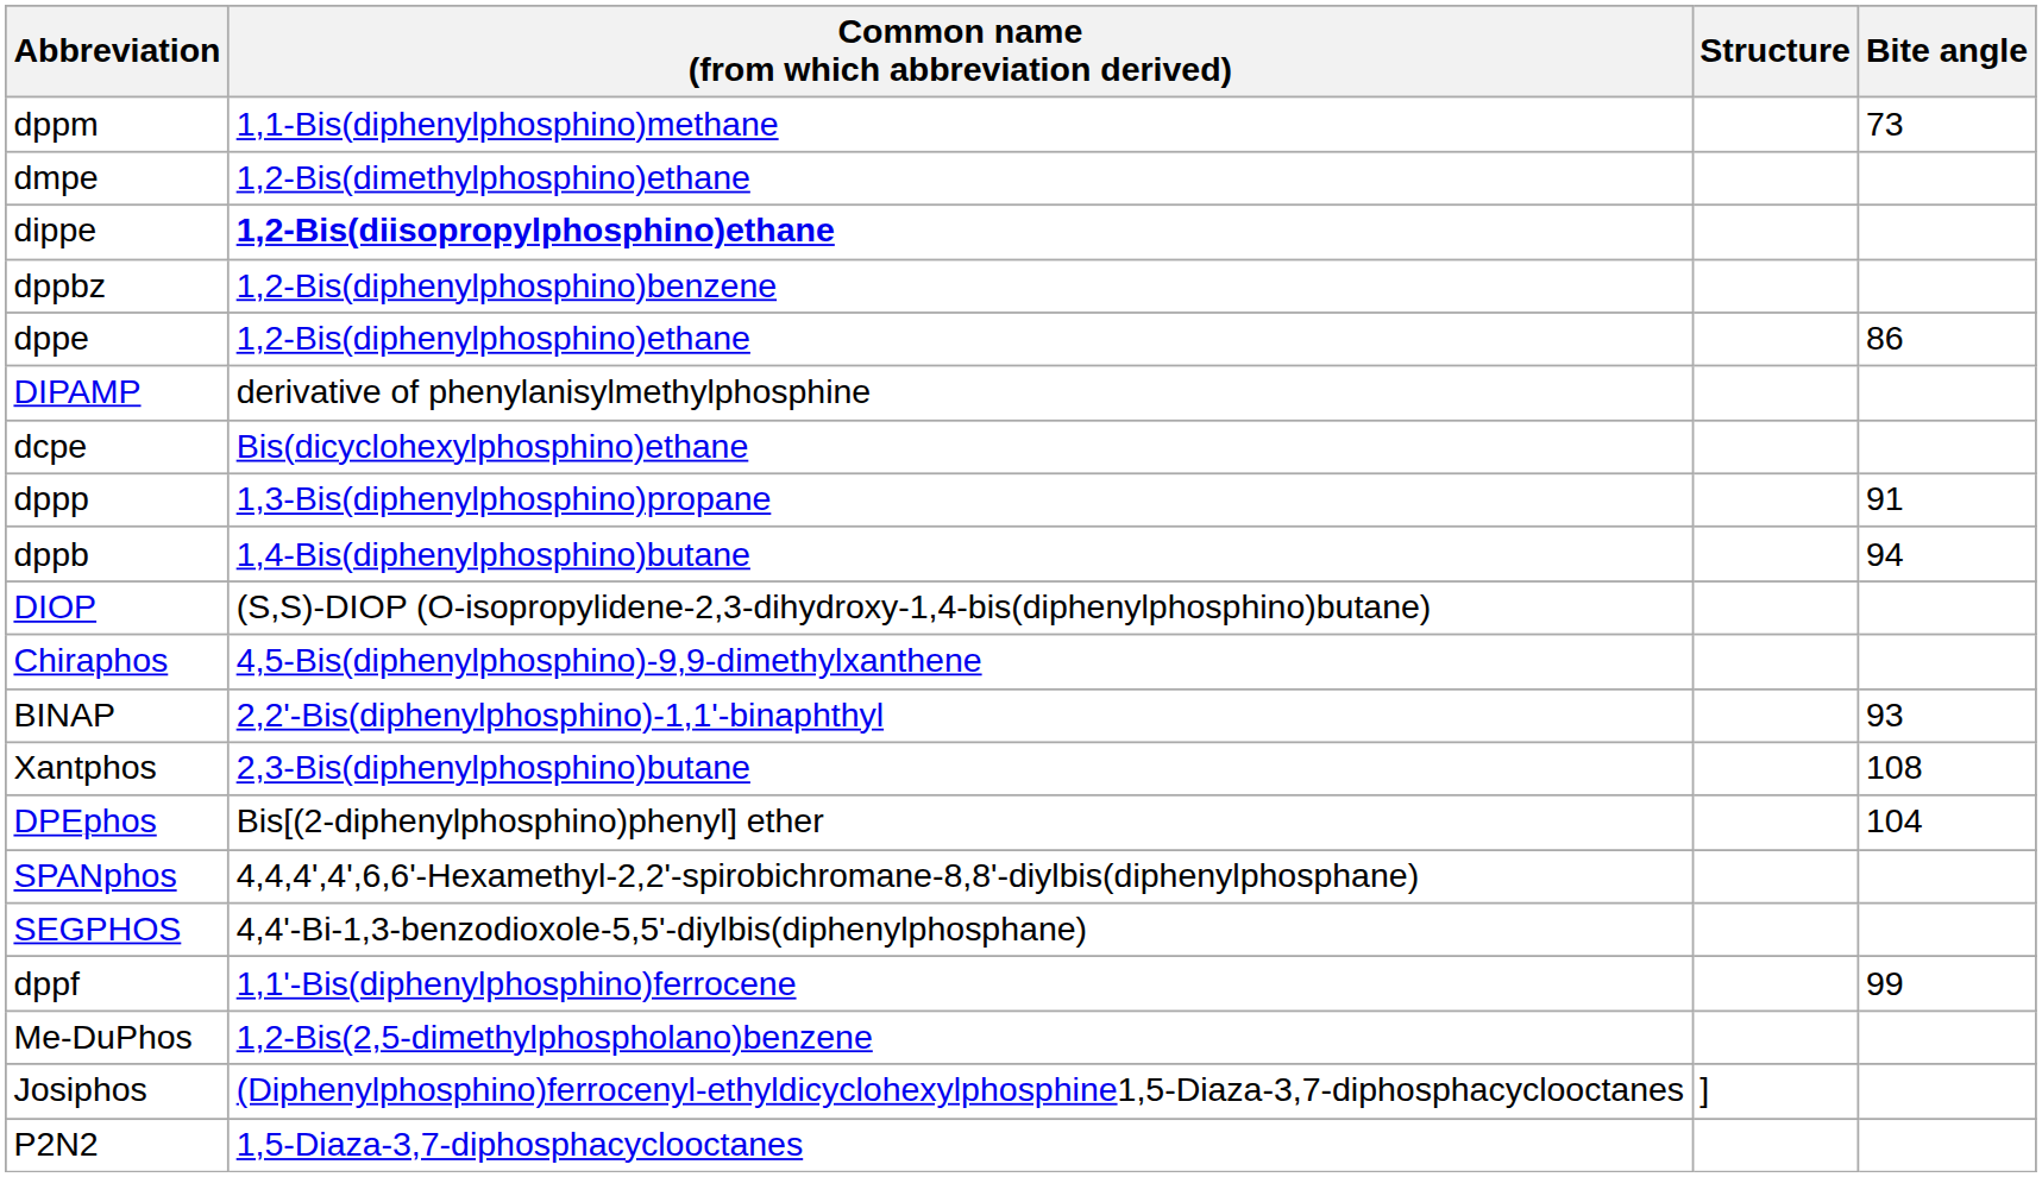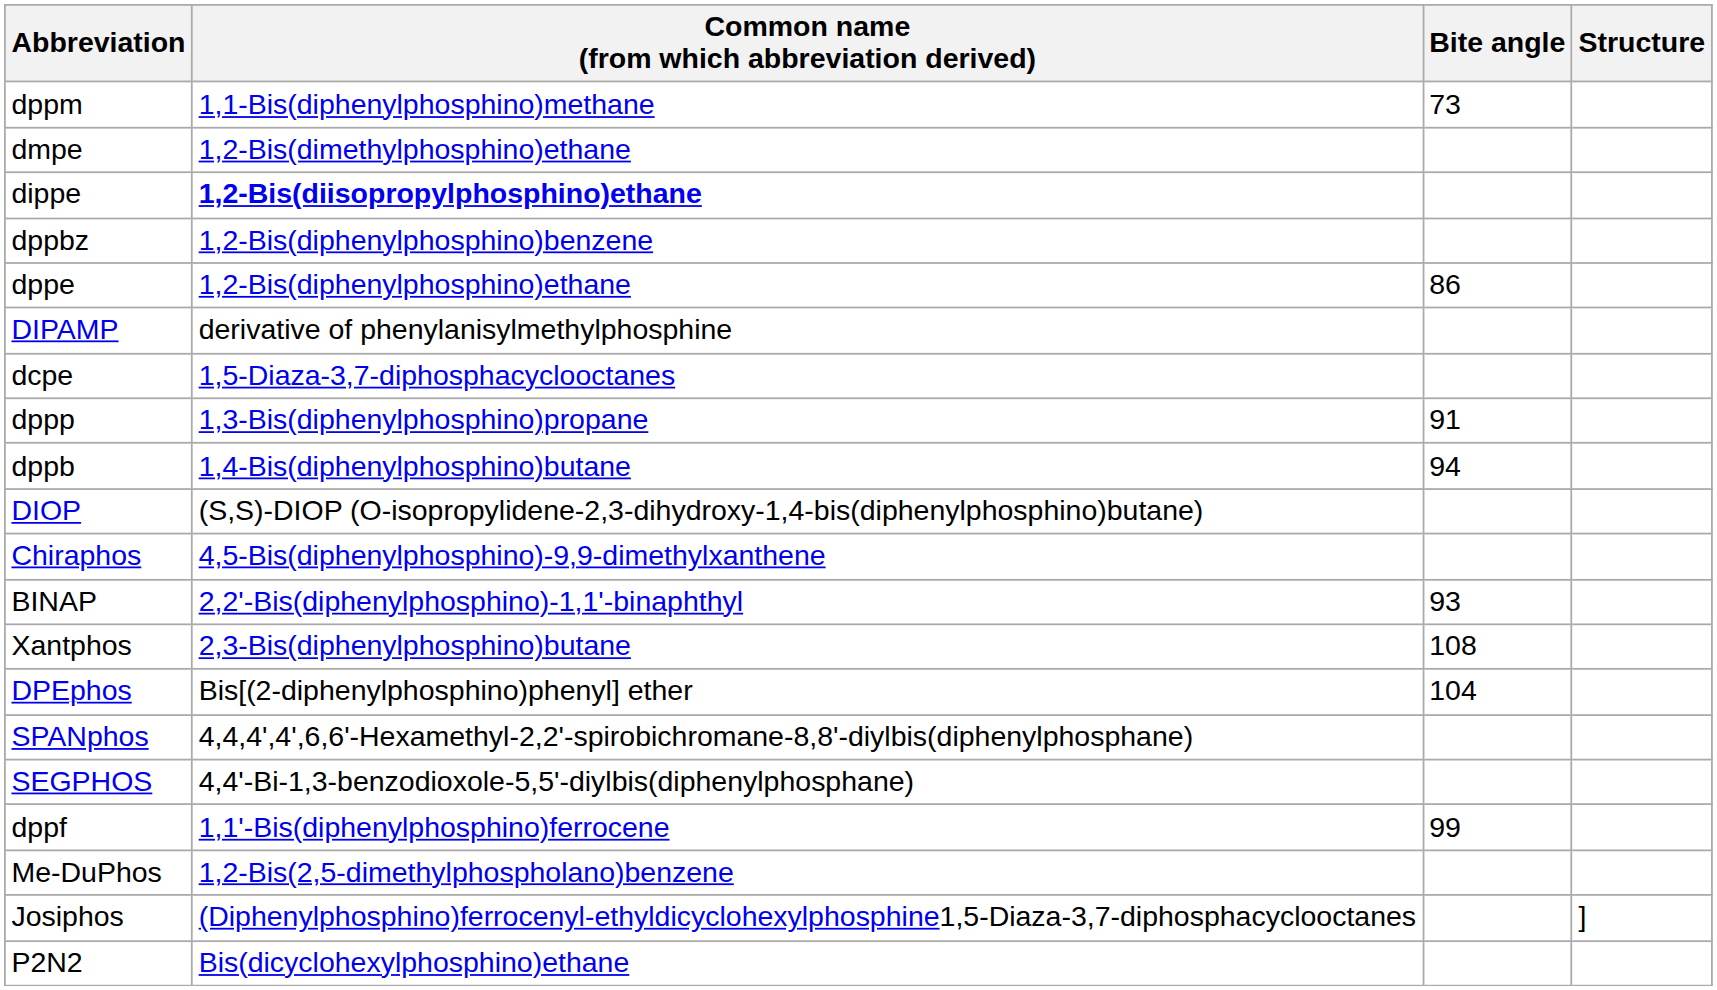columns swapped: Structure <-> Bite angle
dcpe | Common name (from which abbreviation derived): Bis(dicyclohexylphosphino)ethane -> 1,5-Diaza-3,7-diphosphacyclooctanes
P2N2 | Common name (from which abbreviation derived): 1,5-Diaza-3,7-diphosphacyclooctanes -> Bis(dicyclohexylphosphino)ethane
